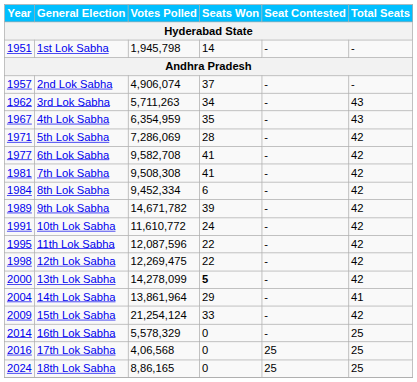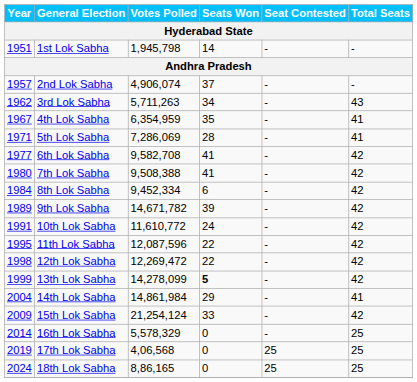4th Lok Sabha | Total Seats: 43 -> 41
5th Lok Sabha | Total Seats: 42 -> 41
7th Lok Sabha | Year: 1981 -> 1980
7th Lok Sabha | Votes Polled: 9,508,308 -> 9,508,388
12th Lok Sabha | Votes Polled: 12,269,475 -> 12,269,472
13th Lok Sabha | Year: 2000 -> 1999
14th Lok Sabha | Votes Polled: 13,861,964 -> 14,861,984
17th Lok Sabha | Year: 2016 -> 2019
